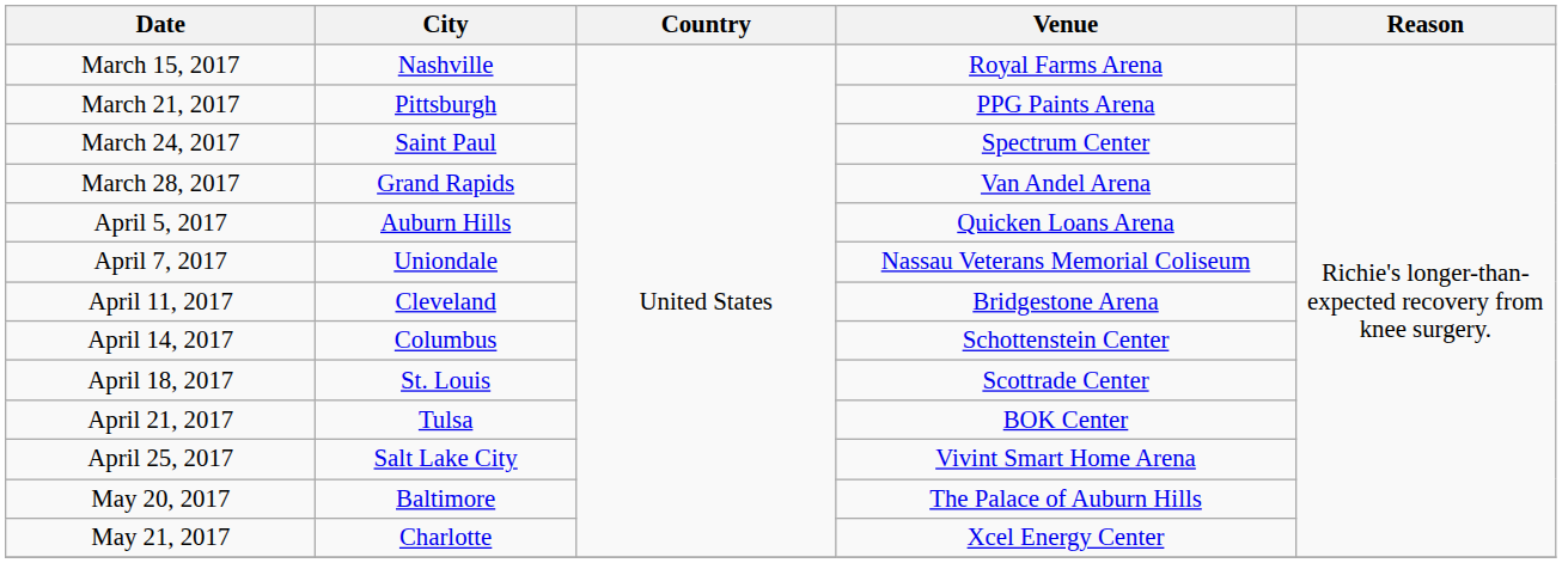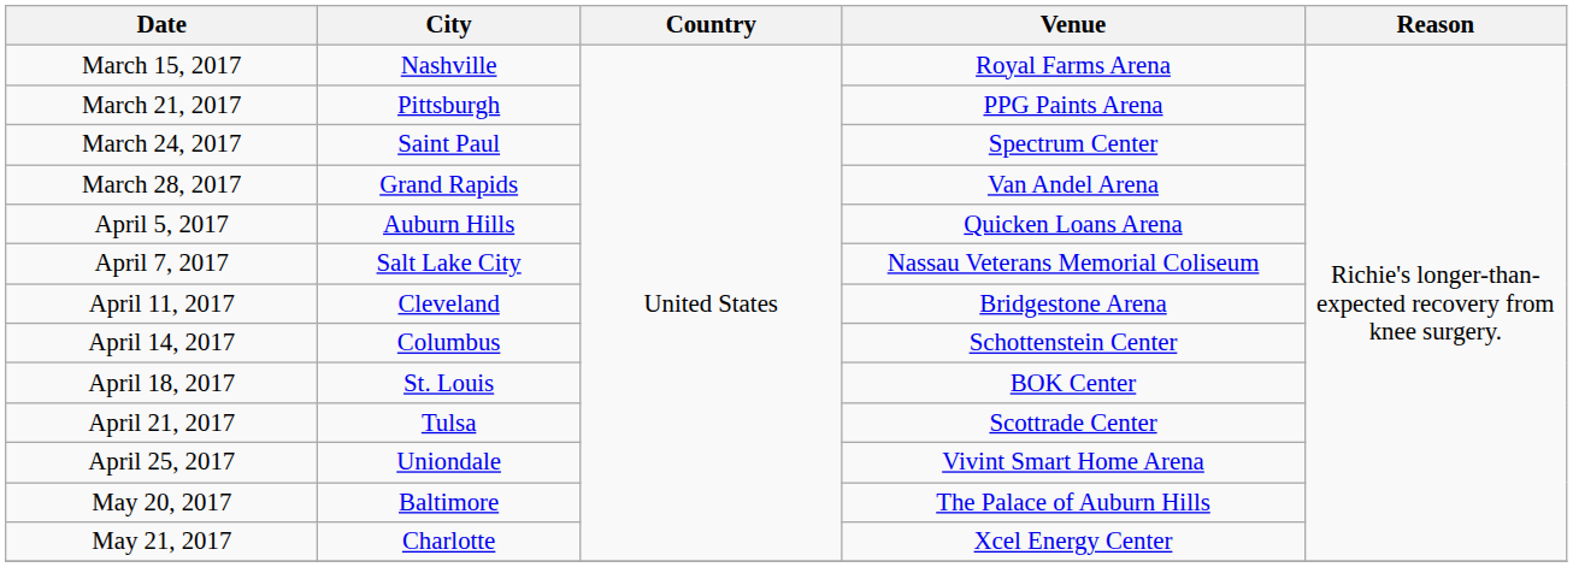April 7, 2017 | City: Uniondale -> Salt Lake City
April 18, 2017 | Venue: Scottrade Center -> BOK Center
April 21, 2017 | Venue: BOK Center -> Scottrade Center
April 25, 2017 | City: Salt Lake City -> Uniondale
